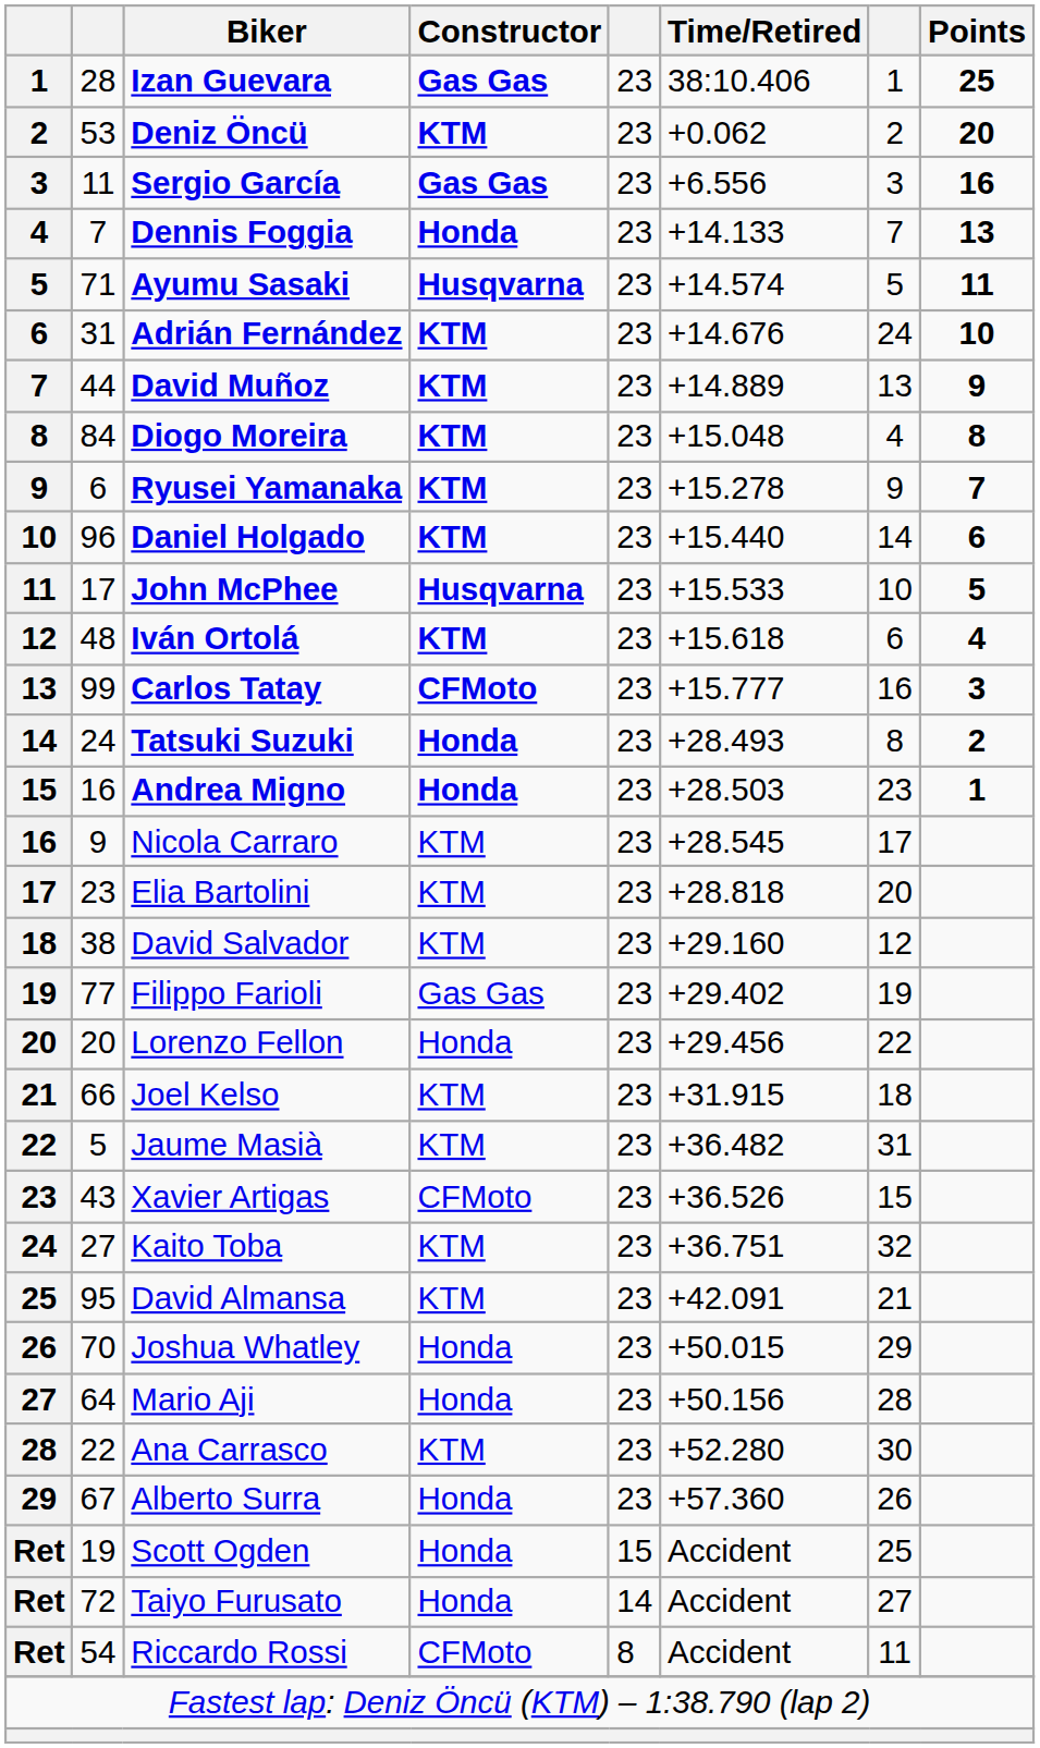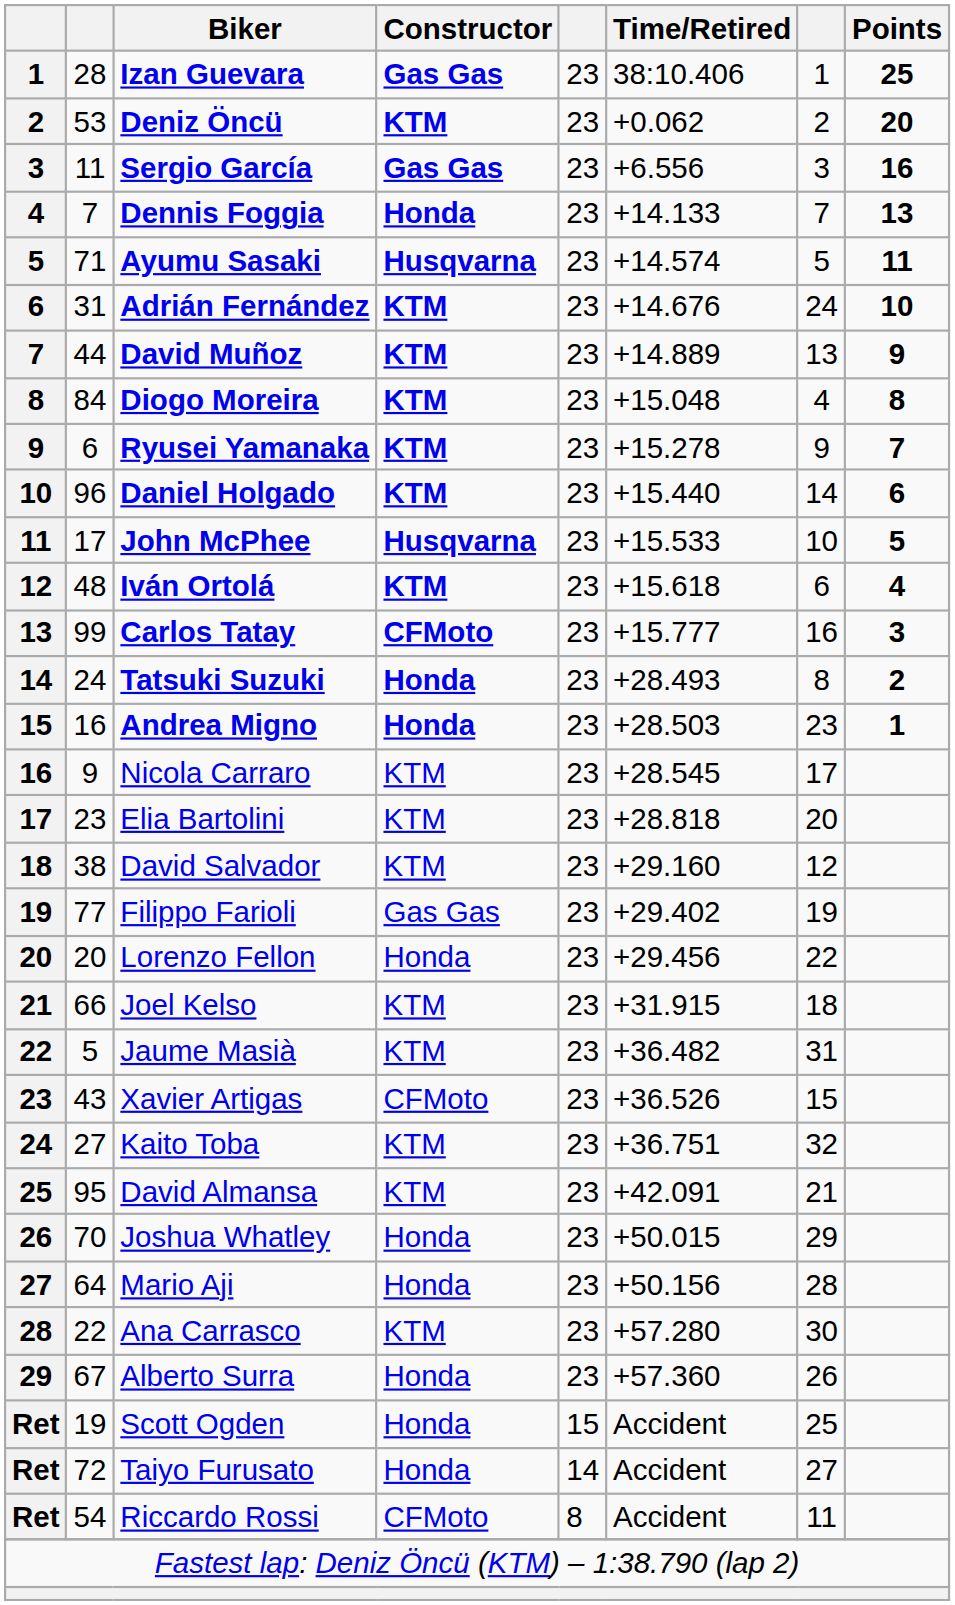Ana Carrasco | Time/Retired: +52.280 -> +57.280
